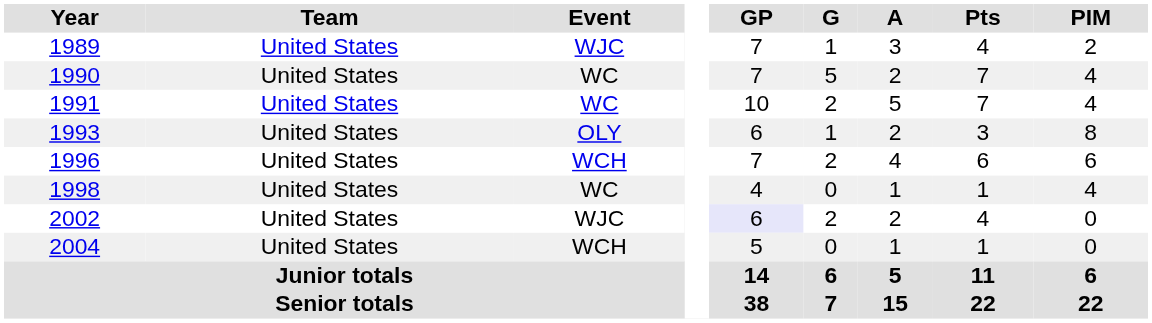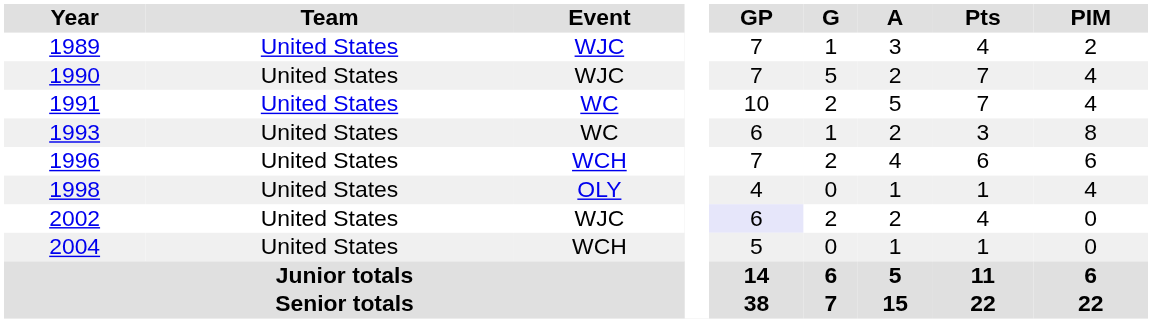1990 | Event: WC -> WJC
1993 | Event: OLY -> WC
1998 | Event: WC -> OLY
